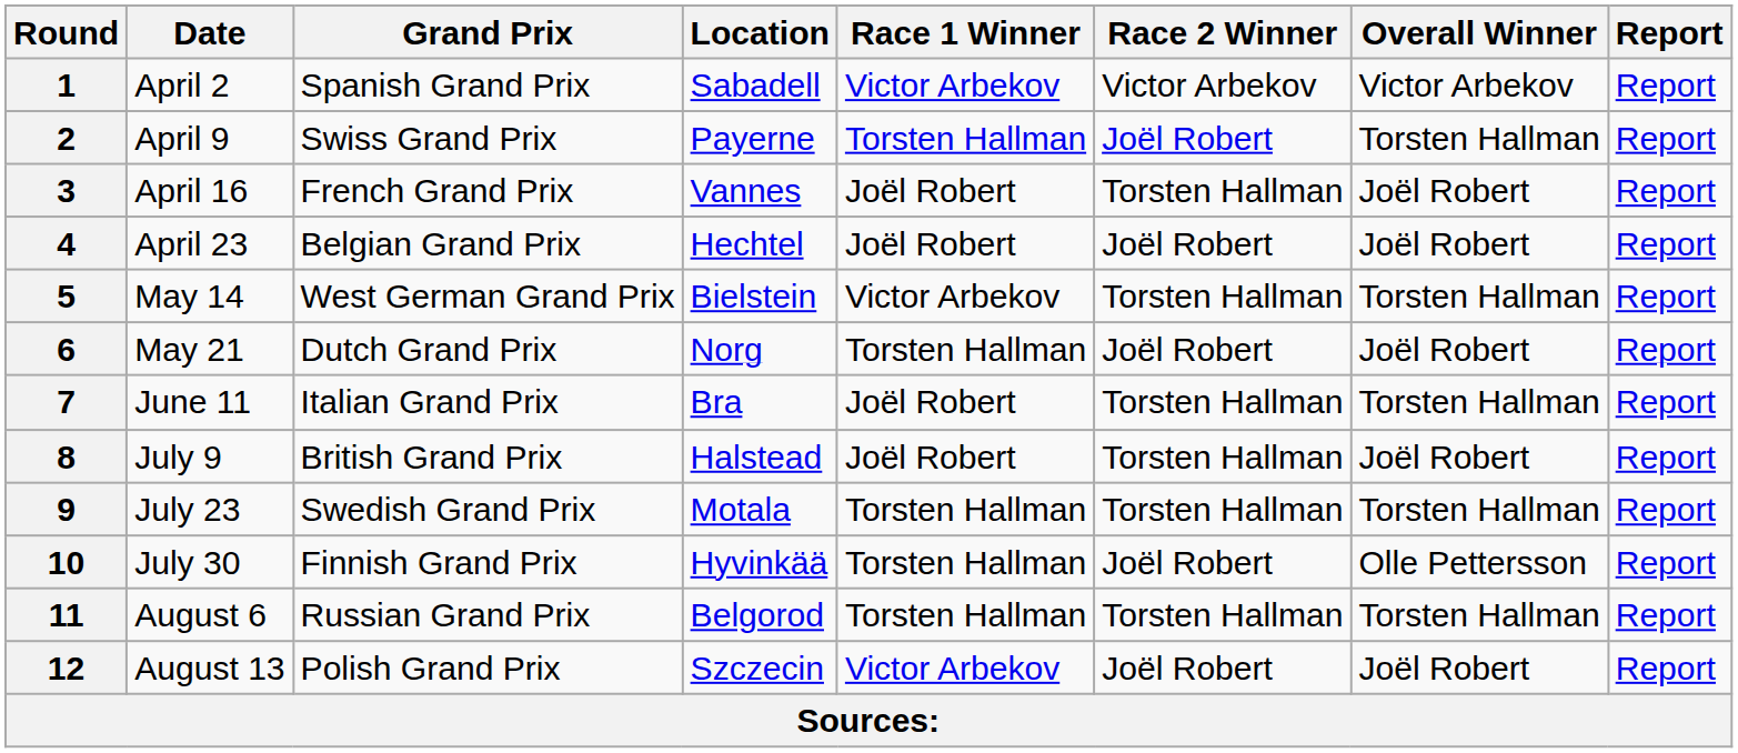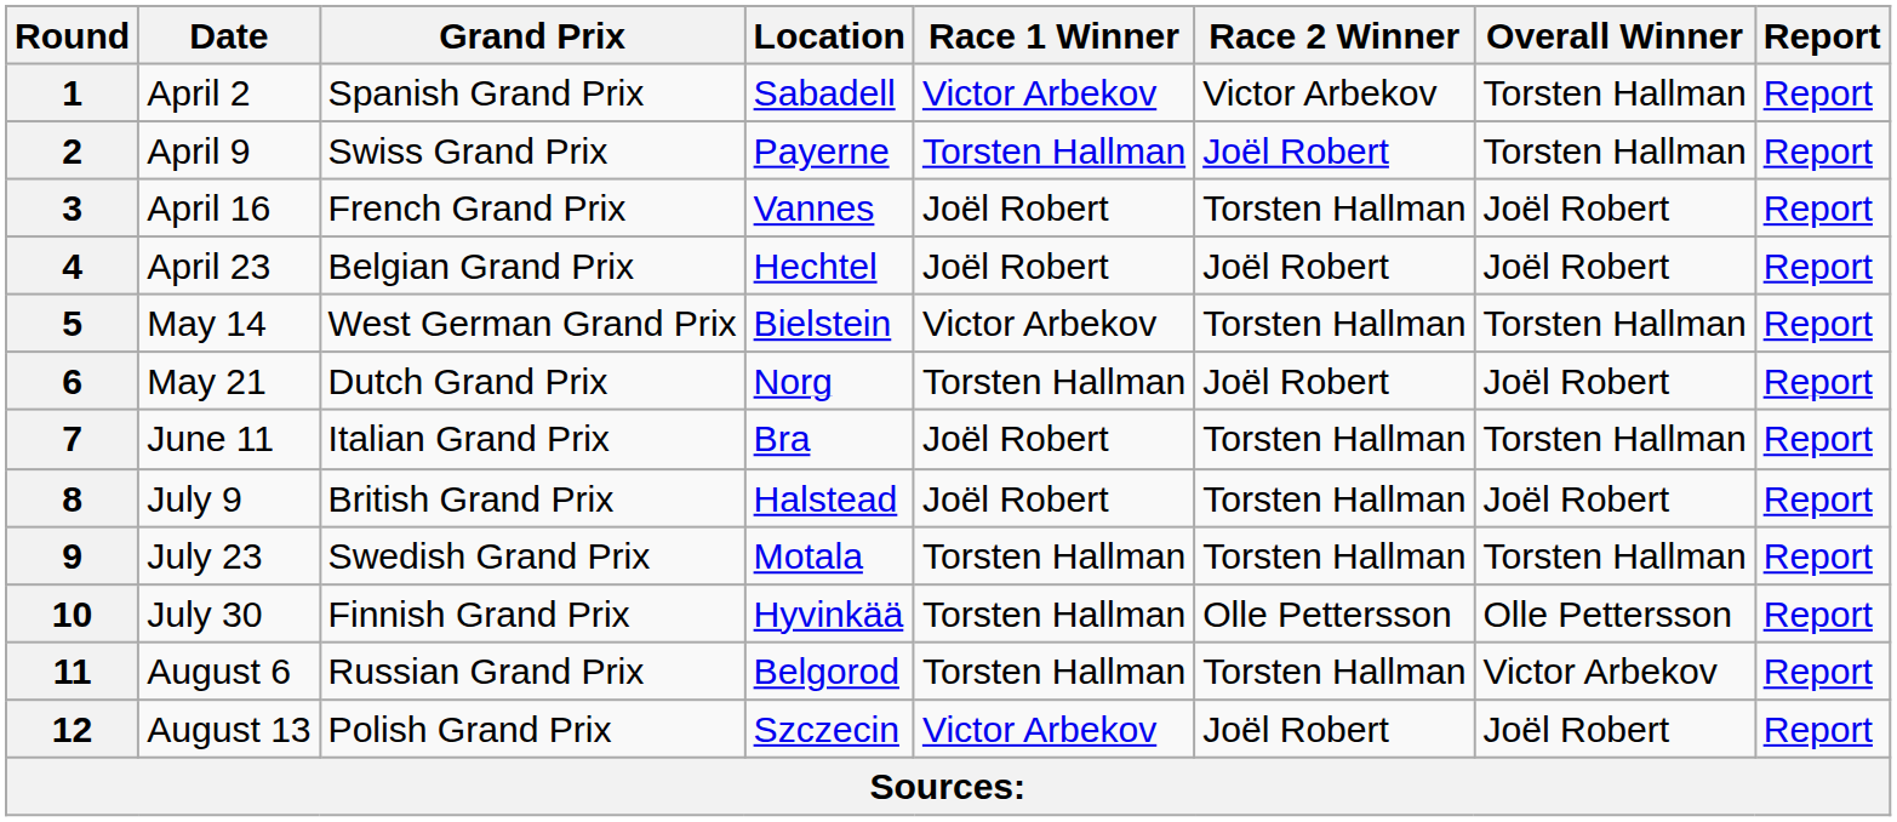1 | Overall Winner: Victor Arbekov -> Torsten Hallman
10 | Race 2 Winner: Joël Robert -> Olle Pettersson
11 | Overall Winner: Torsten Hallman -> Victor Arbekov
